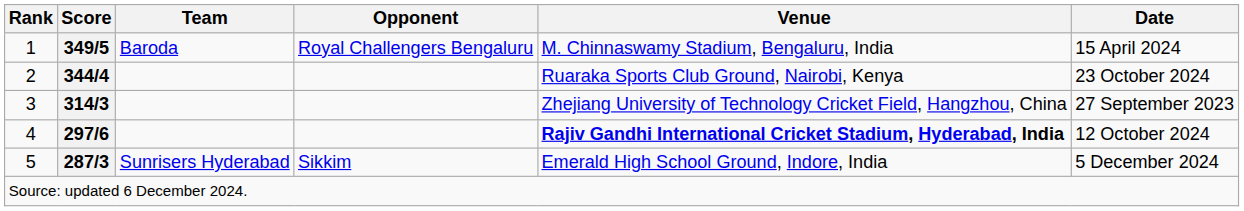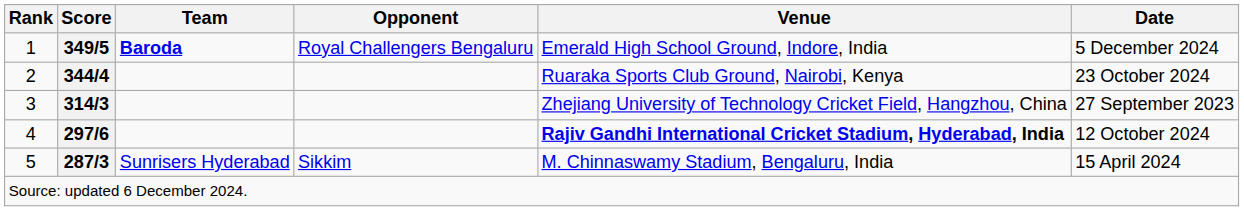1 | Team: normal -> bold
1 | Venue: M. Chinnaswamy Stadium, Bengaluru, India -> Emerald High School Ground, Indore, India
1 | Date: 15 April 2024 -> 5 December 2024
5 | Venue: Emerald High School Ground, Indore, India -> M. Chinnaswamy Stadium, Bengaluru, India
5 | Date: 5 December 2024 -> 15 April 2024
